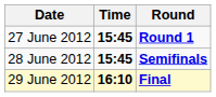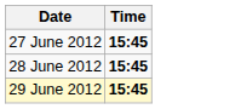- column: Round | Round 1 | Semifinals | Final
29 June 2012 | Time: 16:10 -> 15:45
